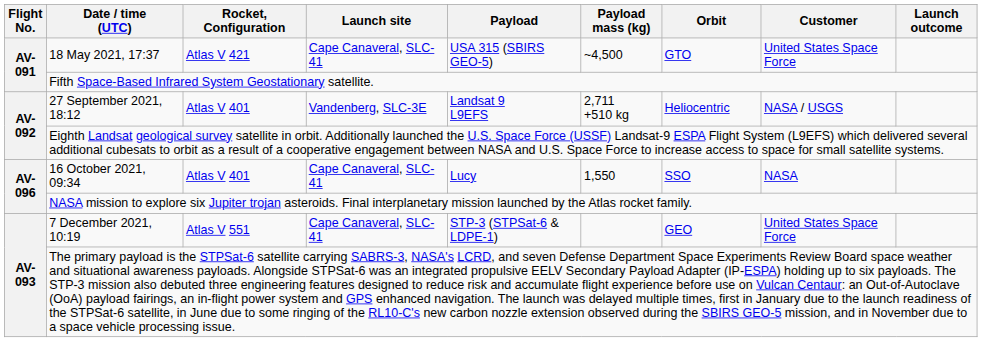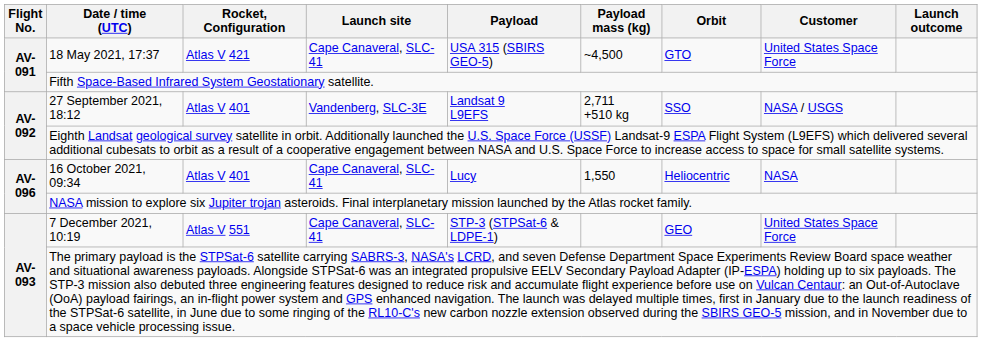27 September 2021, 18:12 | Orbit: Heliocentric -> SSO
16 October 2021, 09:34 | Orbit: SSO -> Heliocentric
